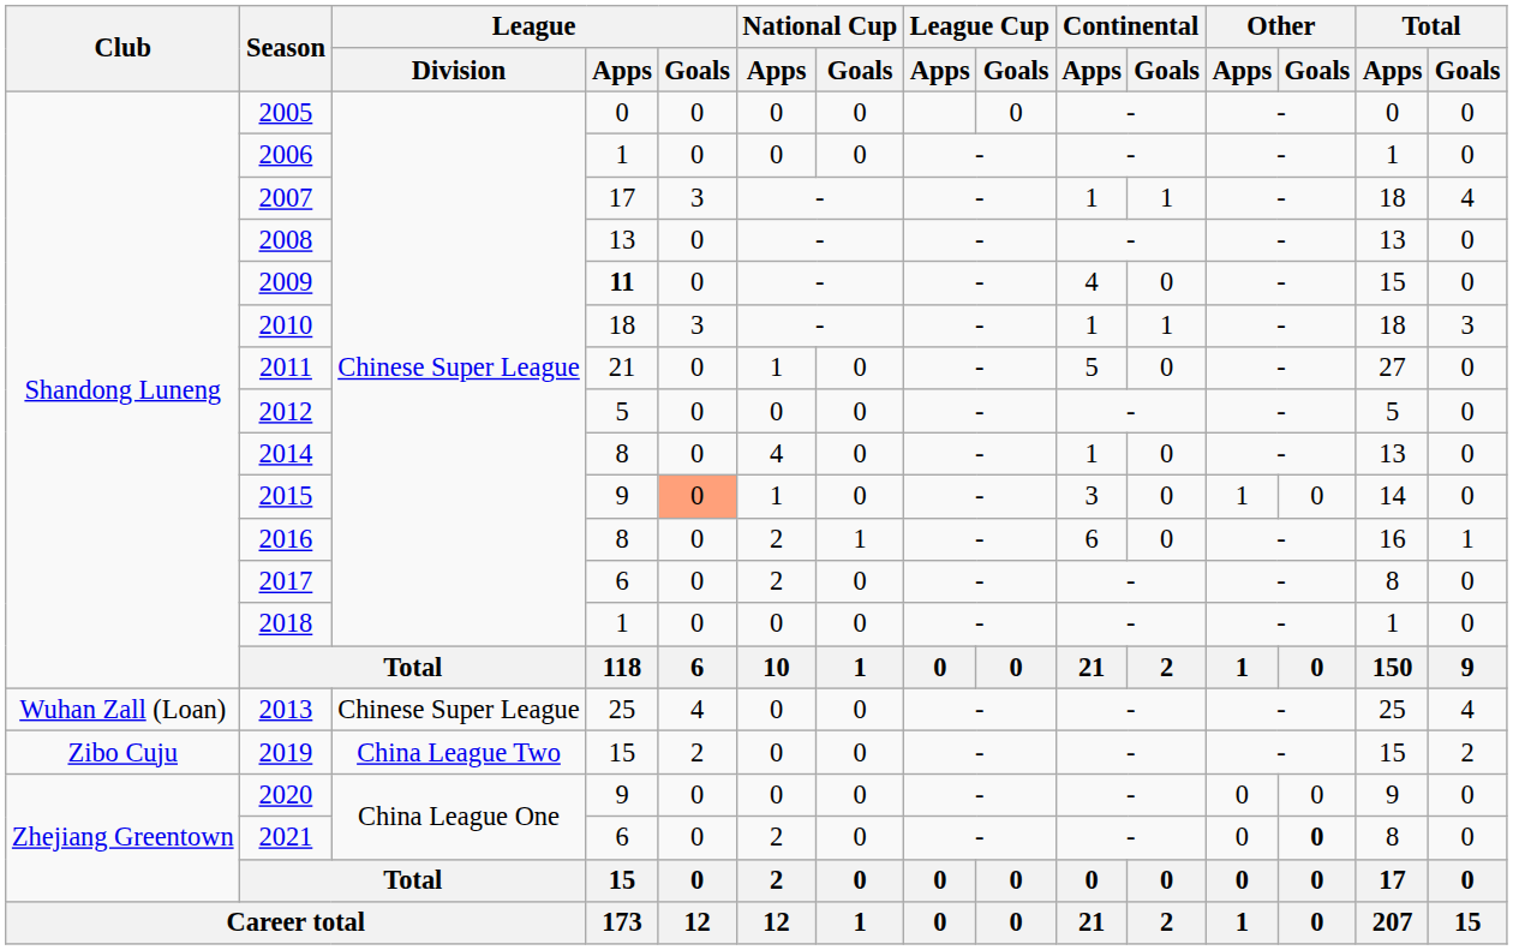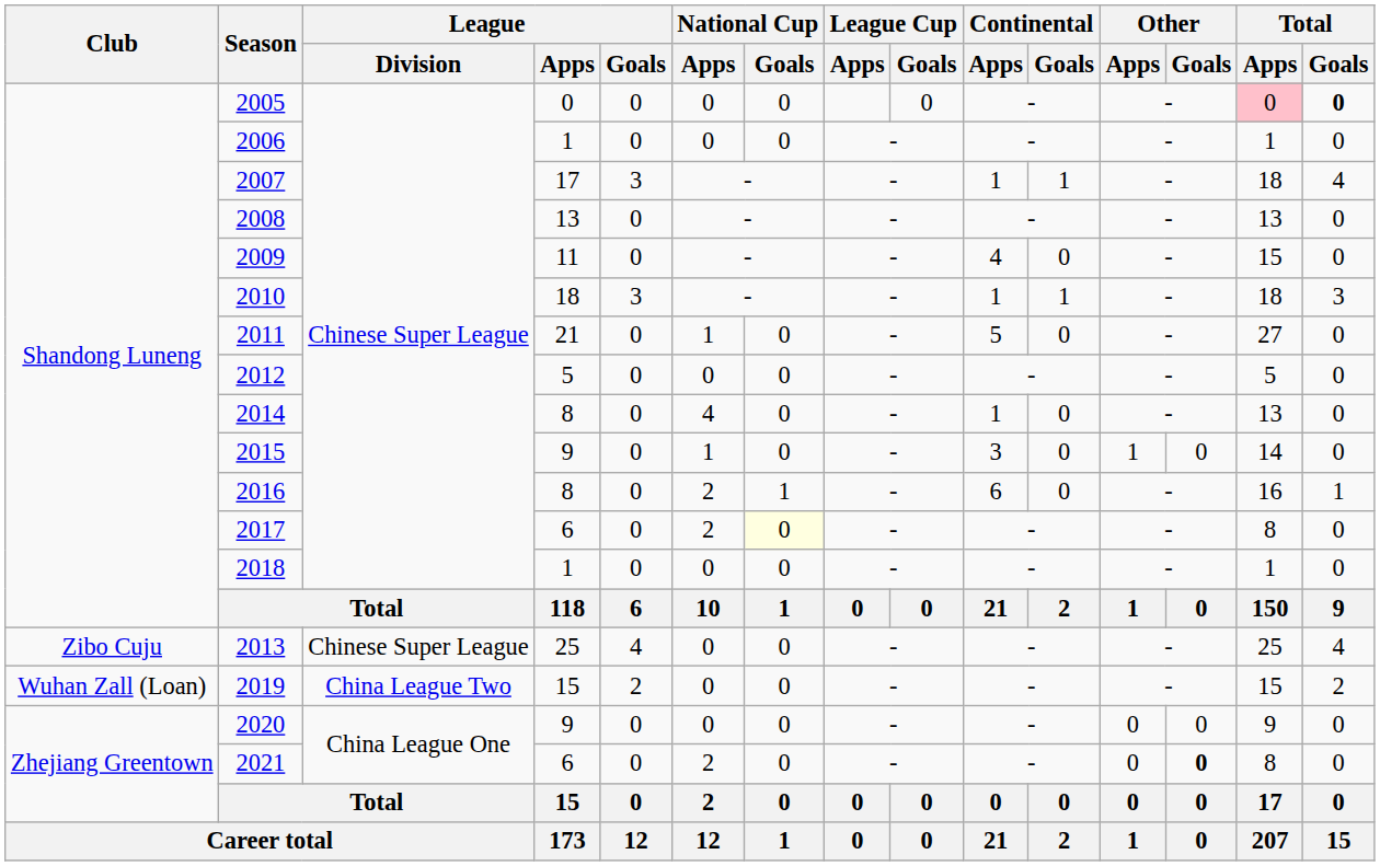2005 | Total / Apps: no background -> pink background
2005 | Total / Goals: normal -> bold
2009 | League / Apps: bold -> normal
2015 | League / Goals: lightsalmon background -> no background
2017 | National Cup / Goals: no background -> lightyellow background
2013 | Club: Wuhan Zall (Loan) -> Zibo Cuju
2019 | Club: Zibo Cuju -> Wuhan Zall (Loan)
